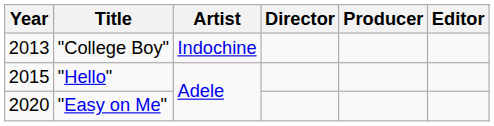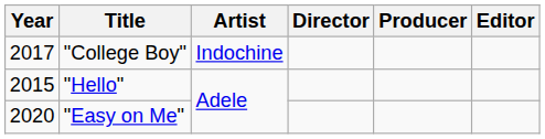"College Boy" | Year: 2013 -> 2017
